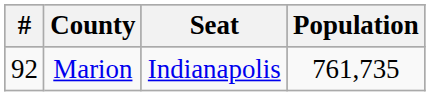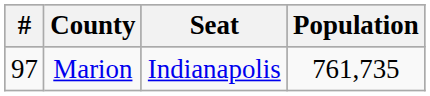Marion | #: 92 -> 97
